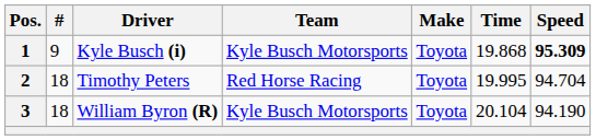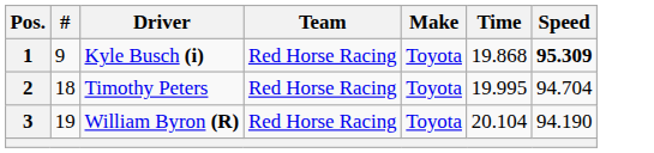1 | Team: Kyle Busch Motorsports -> Red Horse Racing
3 | #: 18 -> 19
3 | Team: Kyle Busch Motorsports -> Red Horse Racing
